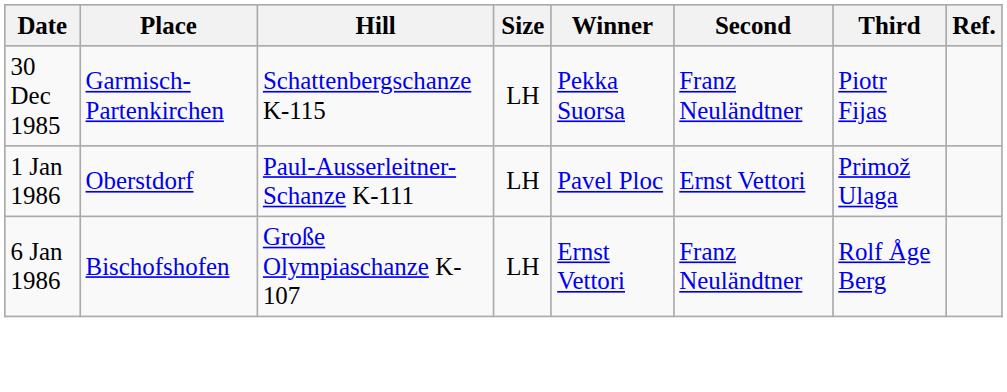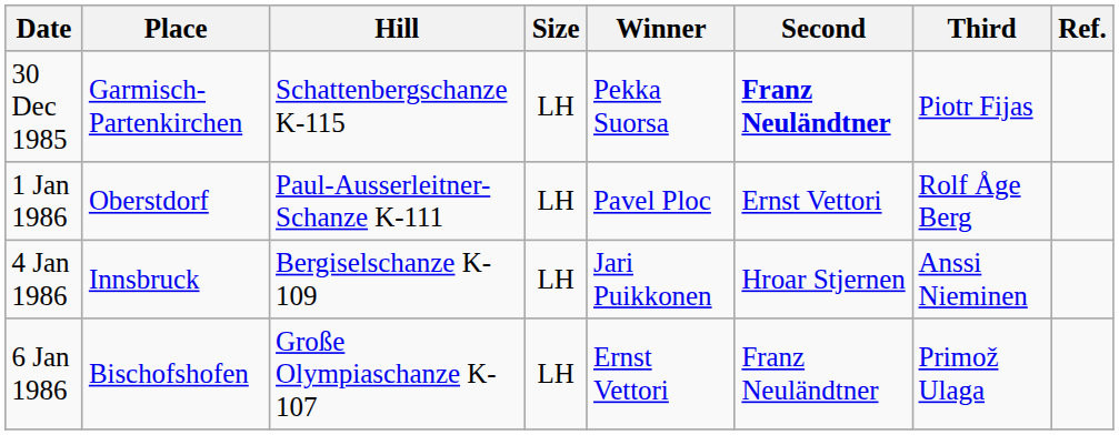30 Dec 1985 | Second: normal -> bold
1 Jan 1986 | Third: Primož Ulaga -> Rolf Åge Berg
+ row: 4 Jan 1986 | Innsbruck | Bergiselschanze K-109 | LH | Jari Puikkonen | Hroar Stjernen | Anssi Nieminen
6 Jan 1986 | Third: Rolf Åge Berg -> Primož Ulaga
